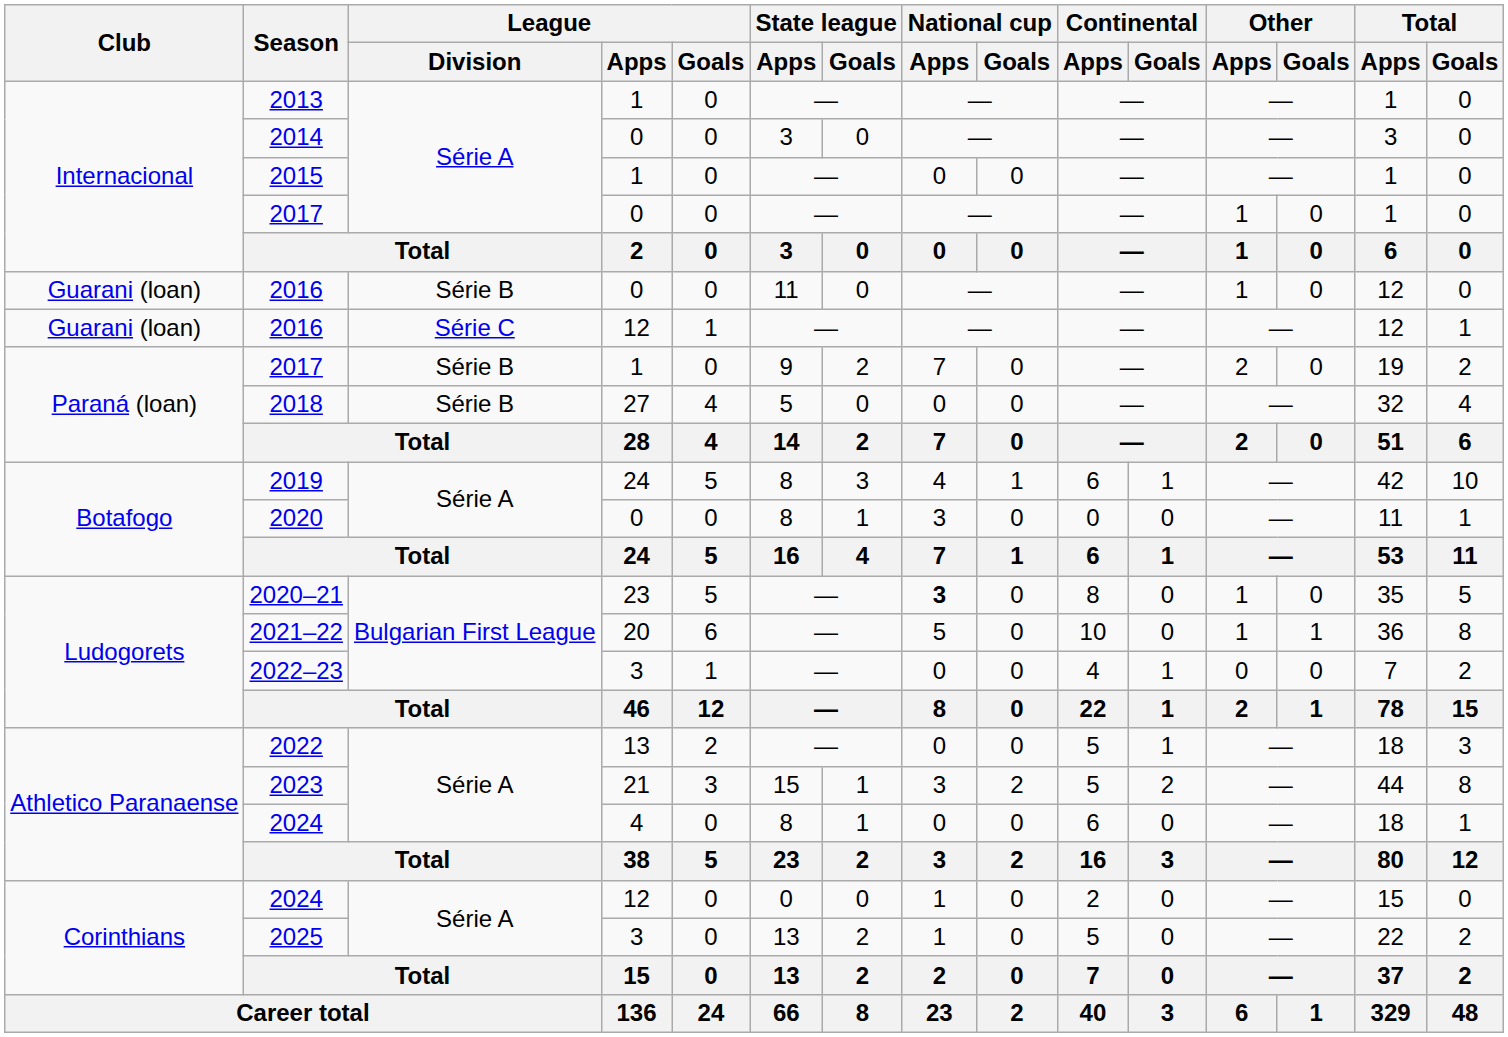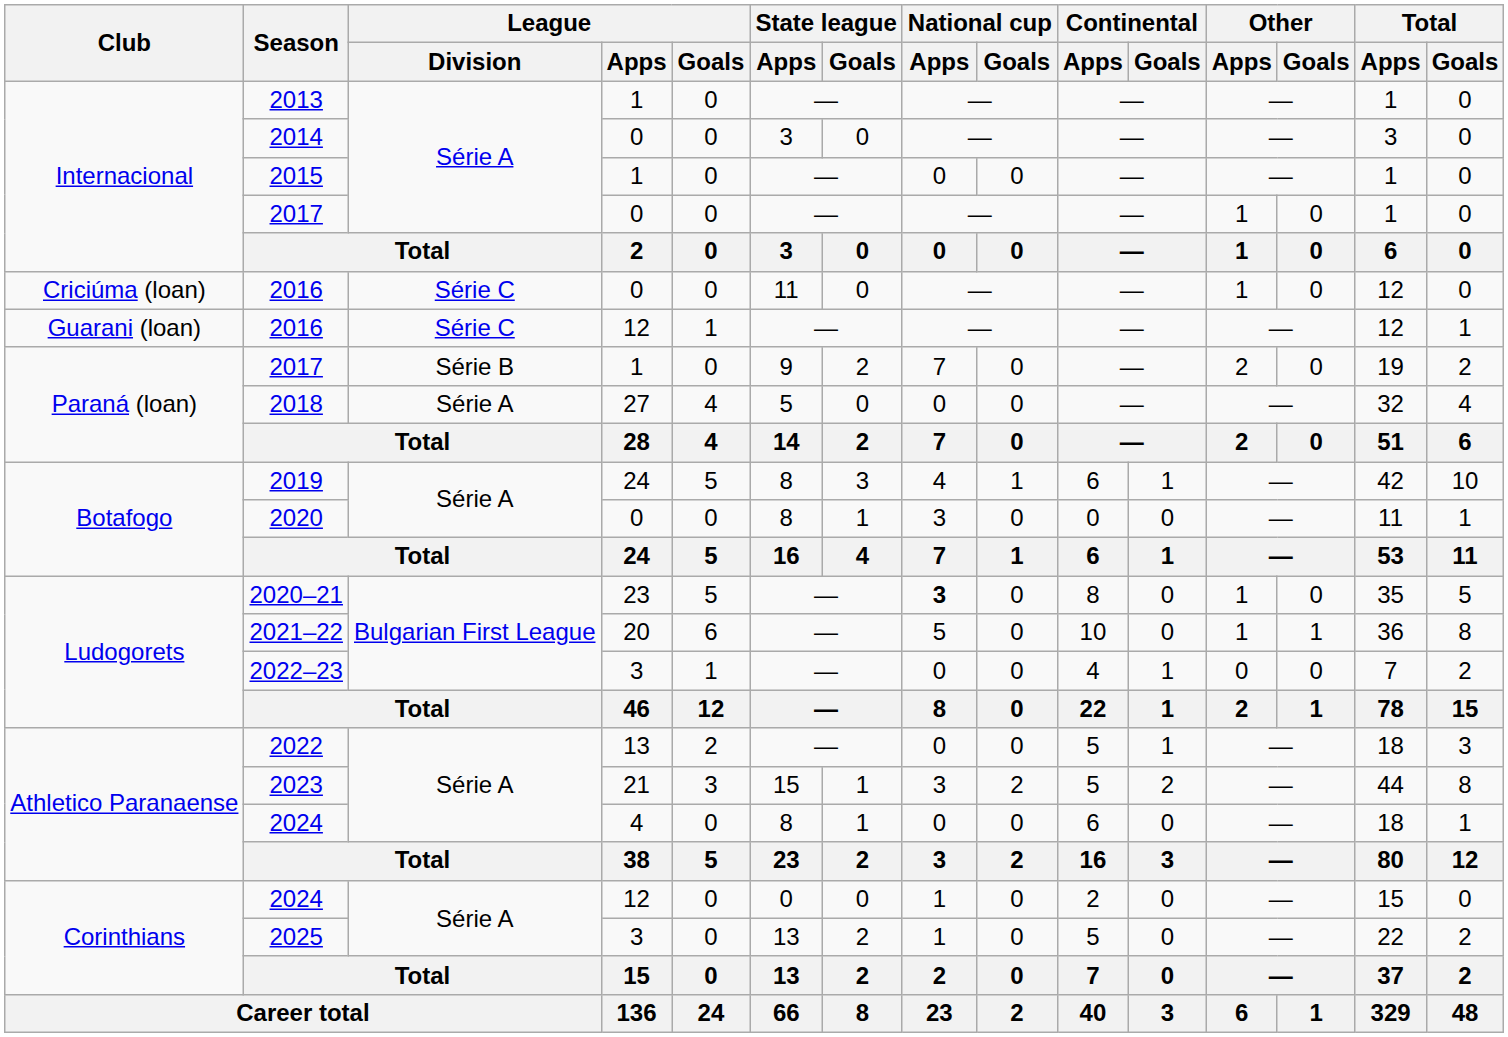2016 / 0 | Club: Guarani (loan) -> Criciúma (loan)
2016 / 0 | League / Division: Série B -> Série C
2018 | League / Division: Série B -> Série A
